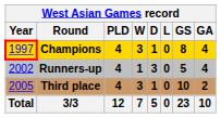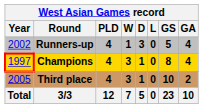rows swapped: Champions <-> Runners-up
